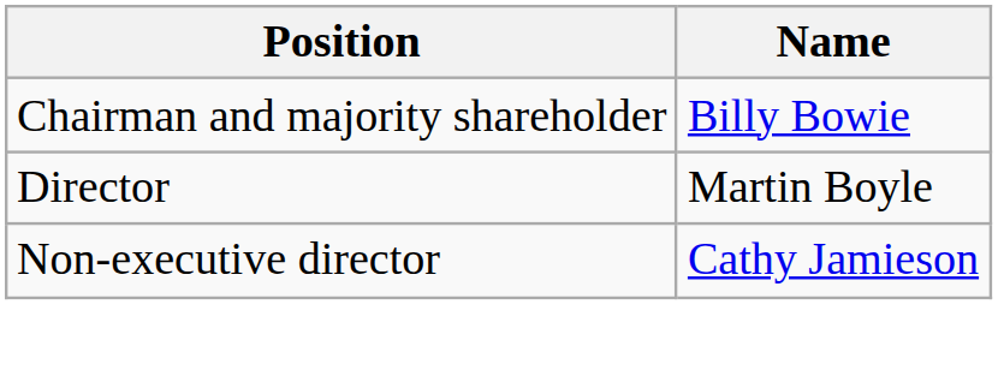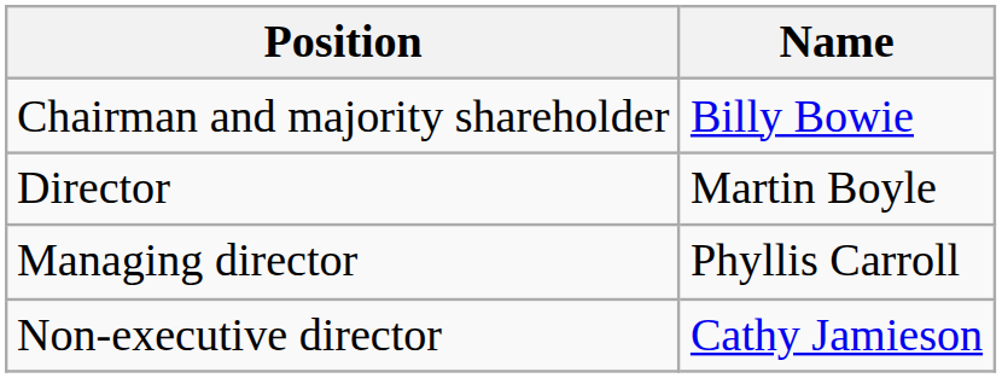+ row: Managing director | Phyllis Carroll
